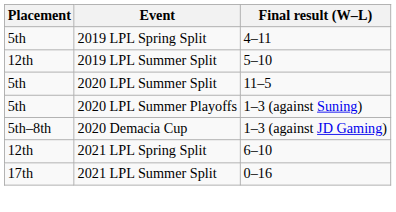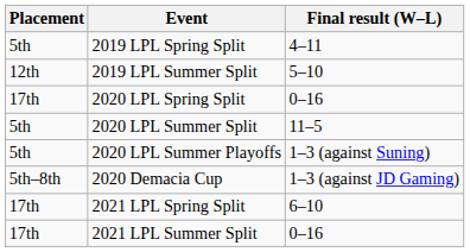+ row: 17th | 2020 LPL Spring Split | 0–16
2021 LPL Spring Split | Placement: 12th -> 17th
